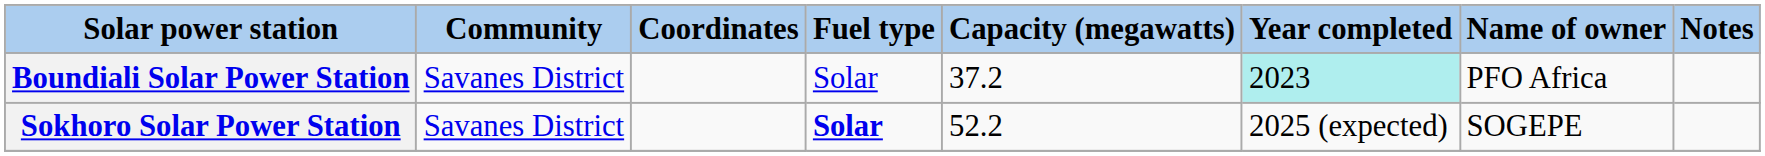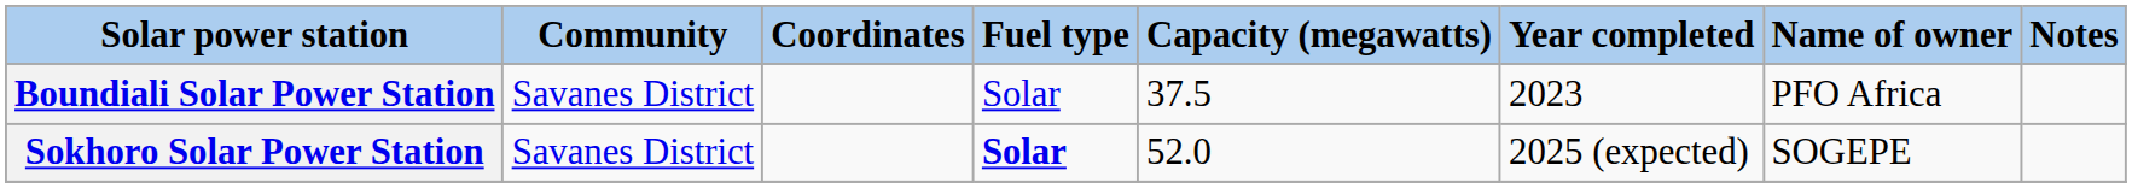Boundiali Solar Power Station | Capacity (megawatts): 37.2 -> 37.5
Boundiali Solar Power Station | Year completed: paleturquoise background -> no background
Sokhoro Solar Power Station | Capacity (megawatts): 52.2 -> 52.0
